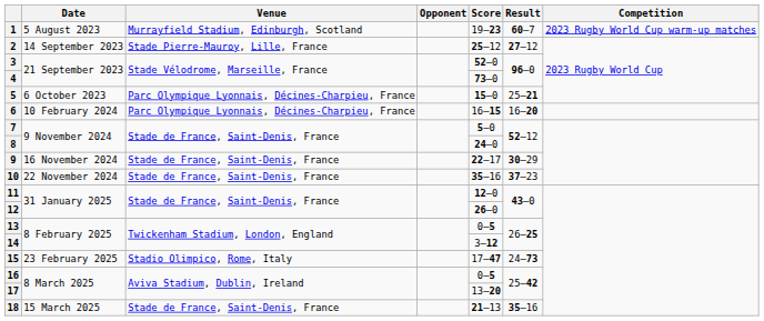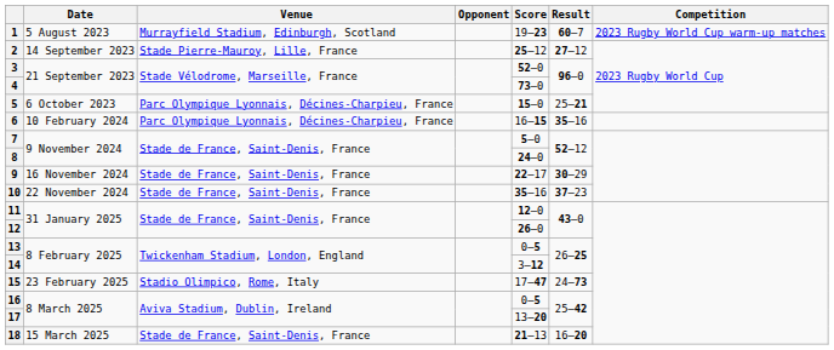6 | Result: 16–20 -> 35–16
18 | Result: 35–16 -> 16–20
